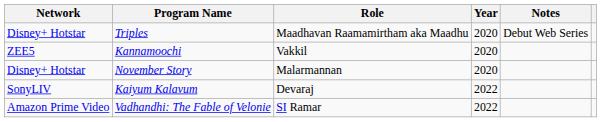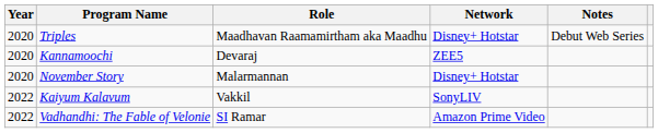columns swapped: Year <-> Network
Kannamoochi | Role: Vakkil -> Devaraj
Kaiyum Kalavum | Role: Devaraj -> Vakkil
